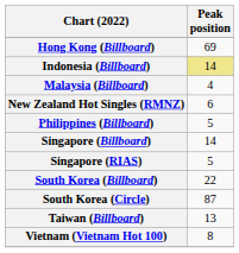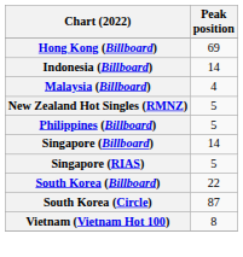Indonesia (Billboard) | Peak position: khaki background -> no background
New Zealand Hot Singles (RMNZ) | Peak position: 6 -> 5
- row: Taiwan (Billboard) | 13
